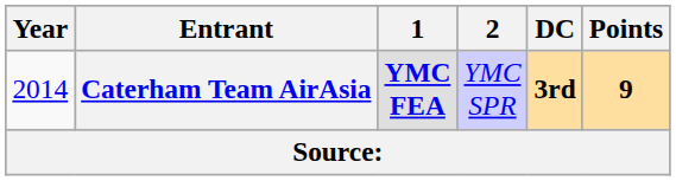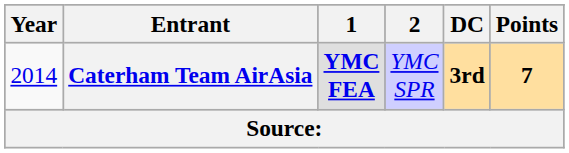Caterham Team AirAsia | Points: 9 -> 7
